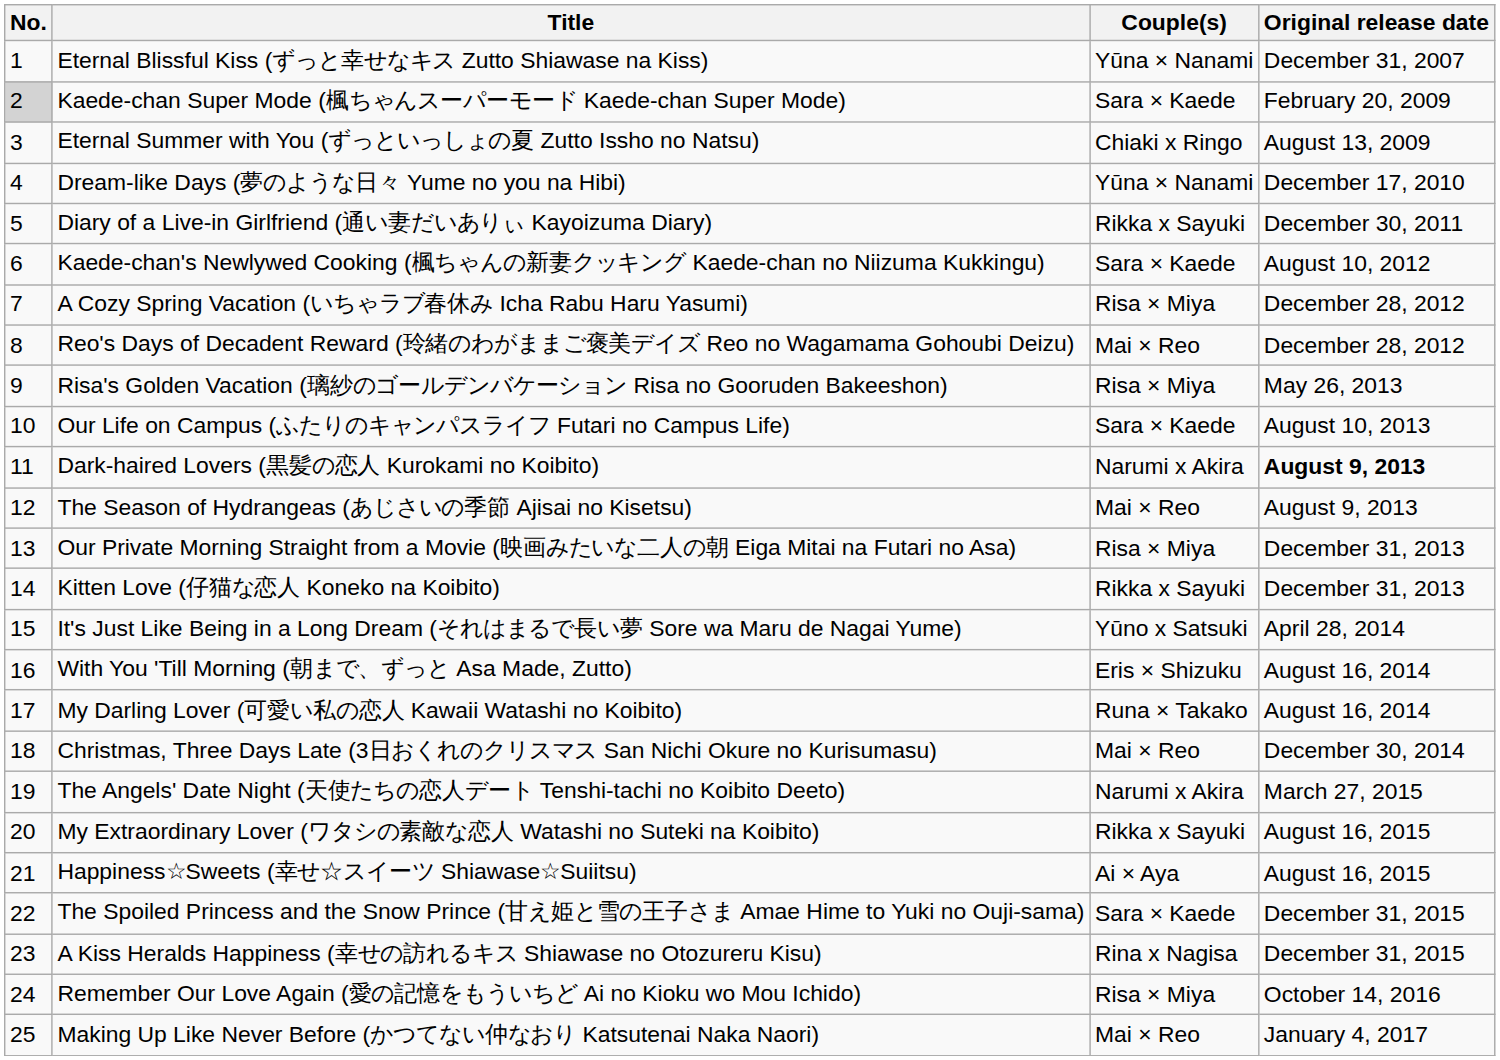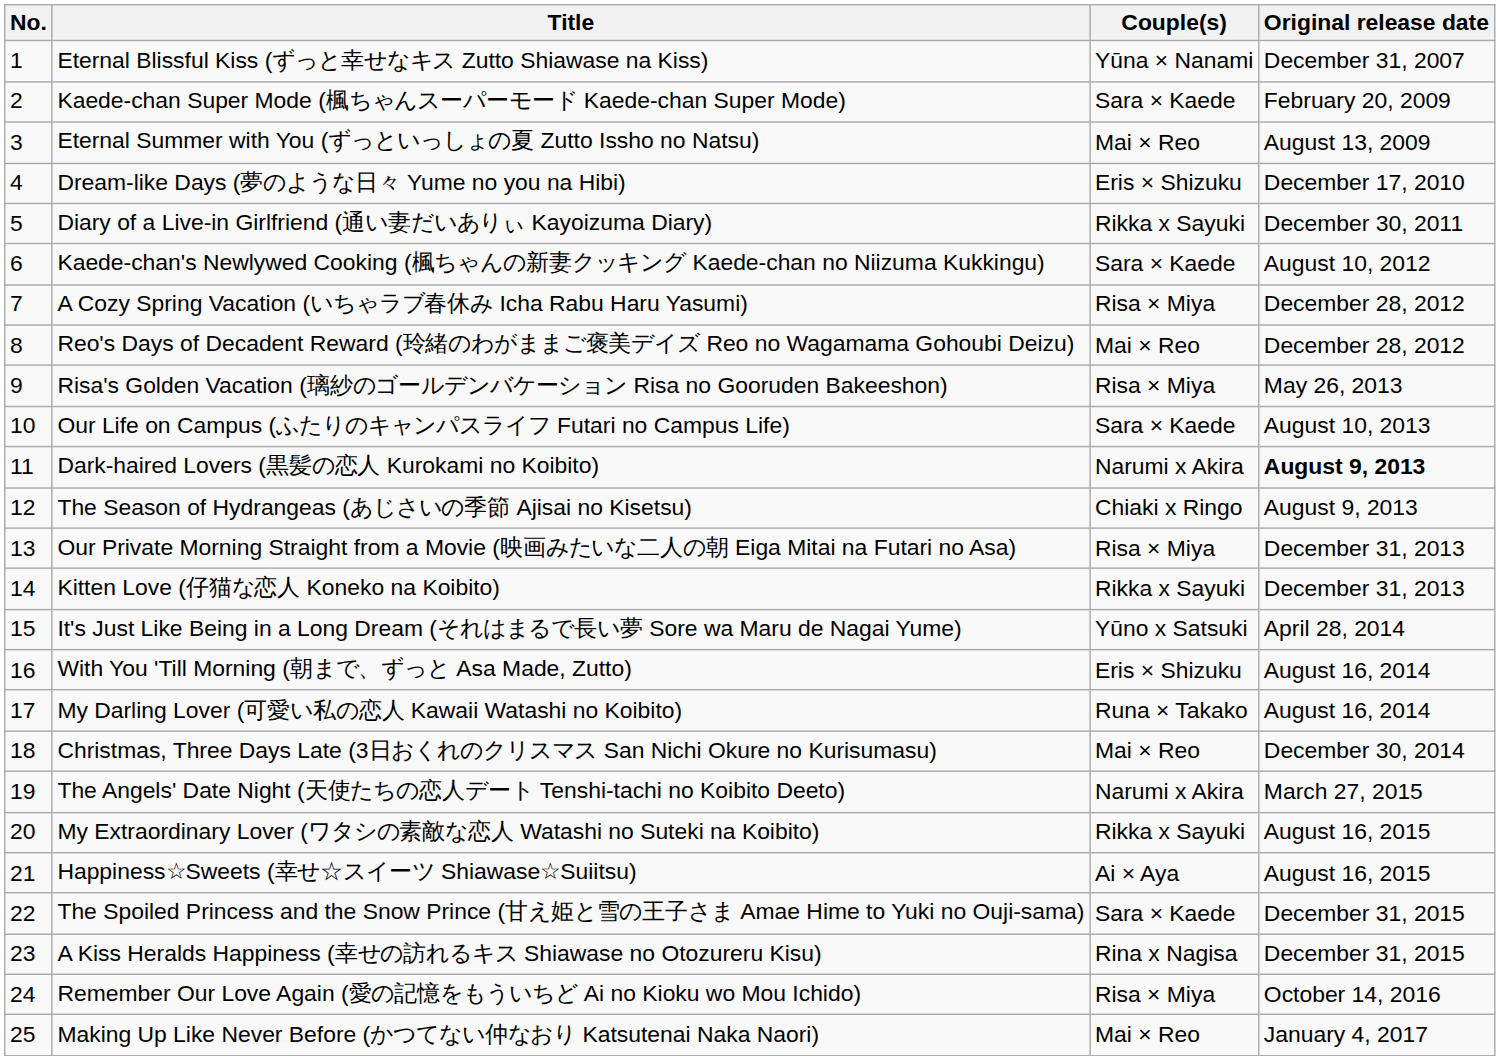Kaede-chan Super Mode (楓ちゃんスーパーモード Kaede-chan Super Mode) | No.: lightgrey background -> no background
Eternal Summer with You (ずっといっしょの夏 Zutto Issho no Natsu) | Couple(s): Chiaki x Ringo -> Mai × Reo
Dream-like Days (夢のような日々 Yume no you na Hibi) | Couple(s): Yūna × Nanami -> Eris × Shizuku
The Season of Hydrangeas (あじさいの季節 Ajisai no Kisetsu) | Couple(s): Mai × Reo -> Chiaki x Ringo
